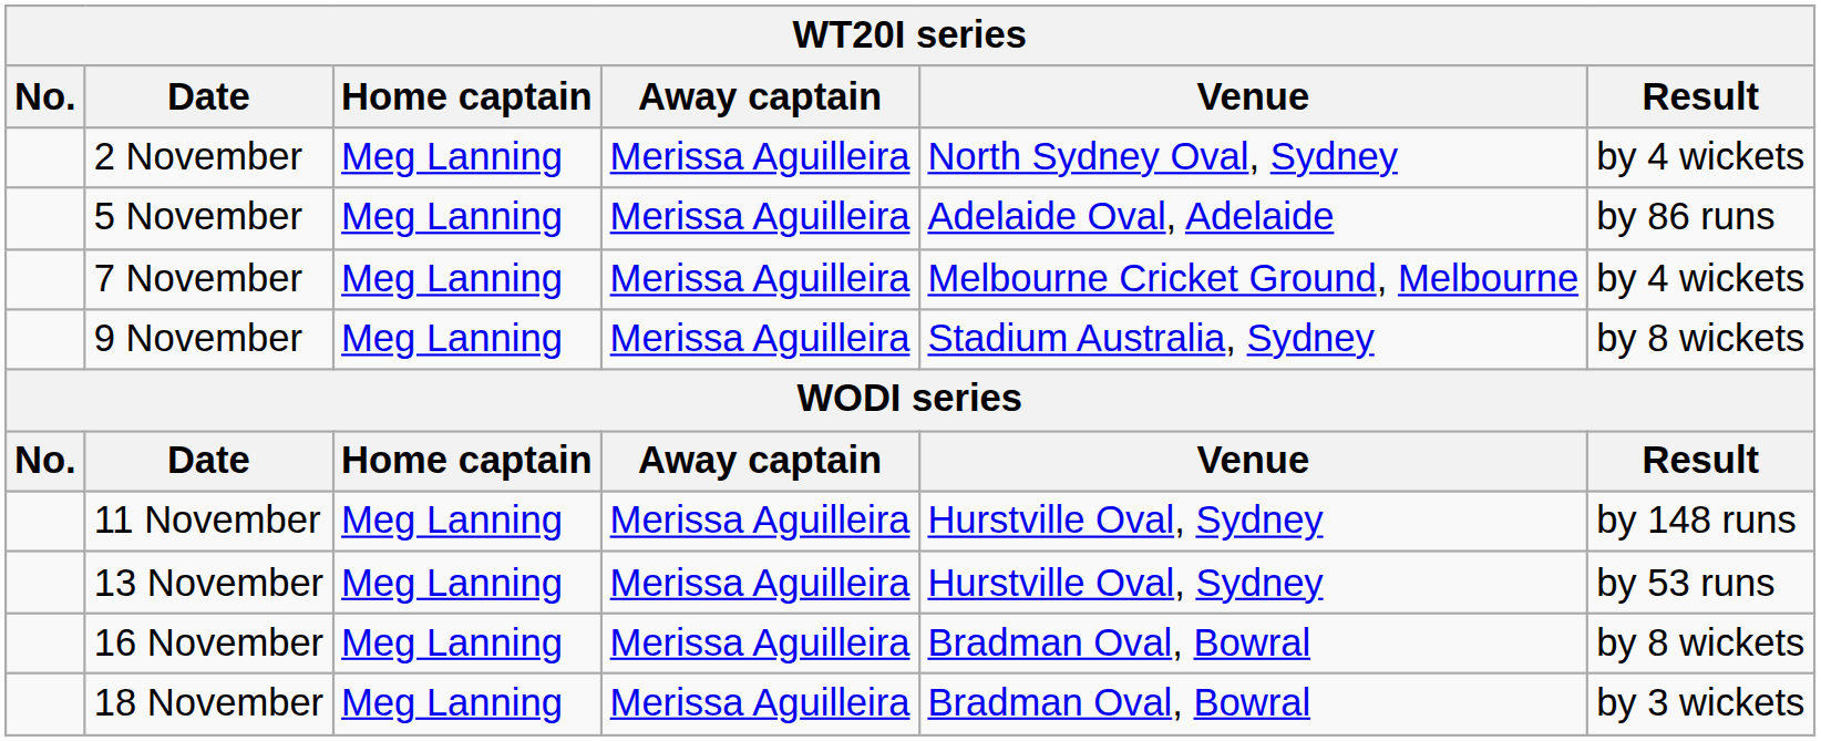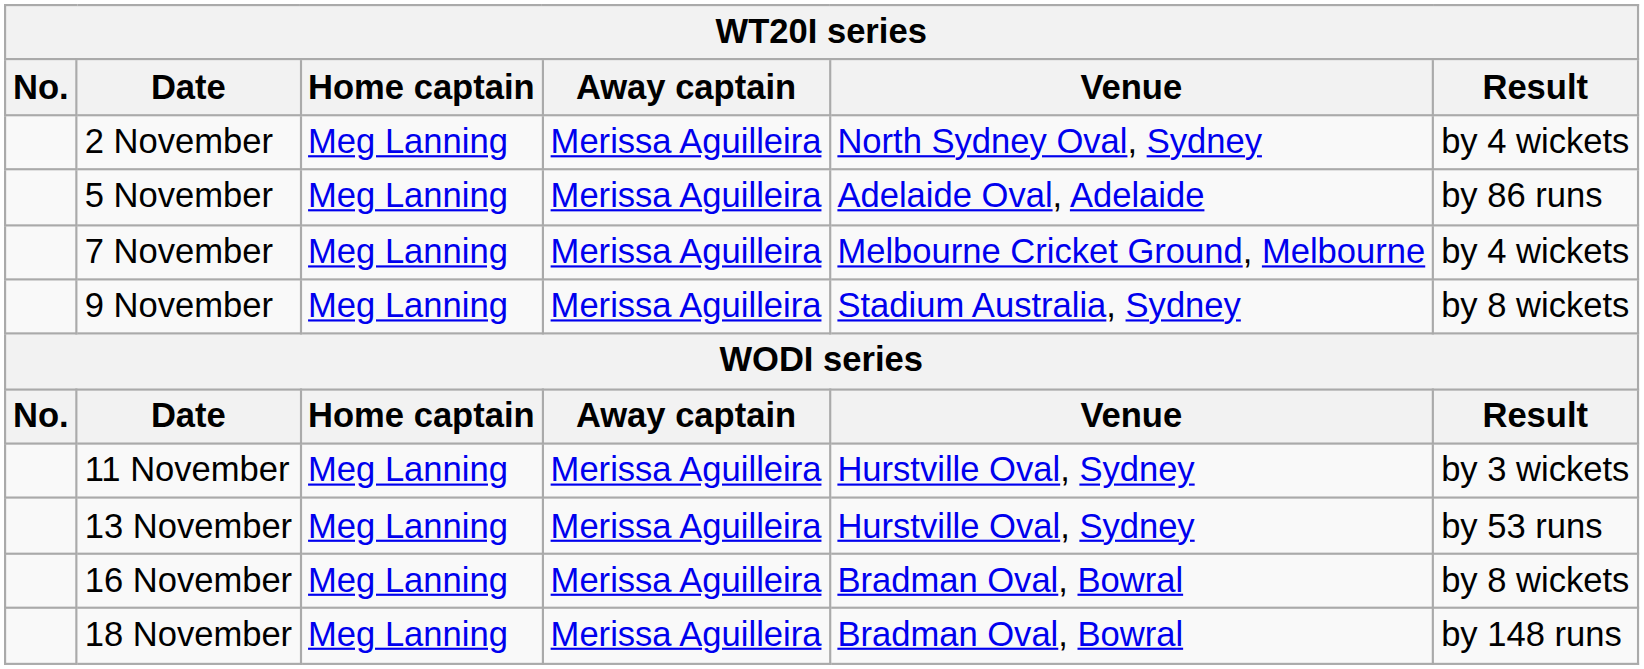11 November | Result: by 148 runs -> by 3 wickets
18 November | Result: by 3 wickets -> by 148 runs
